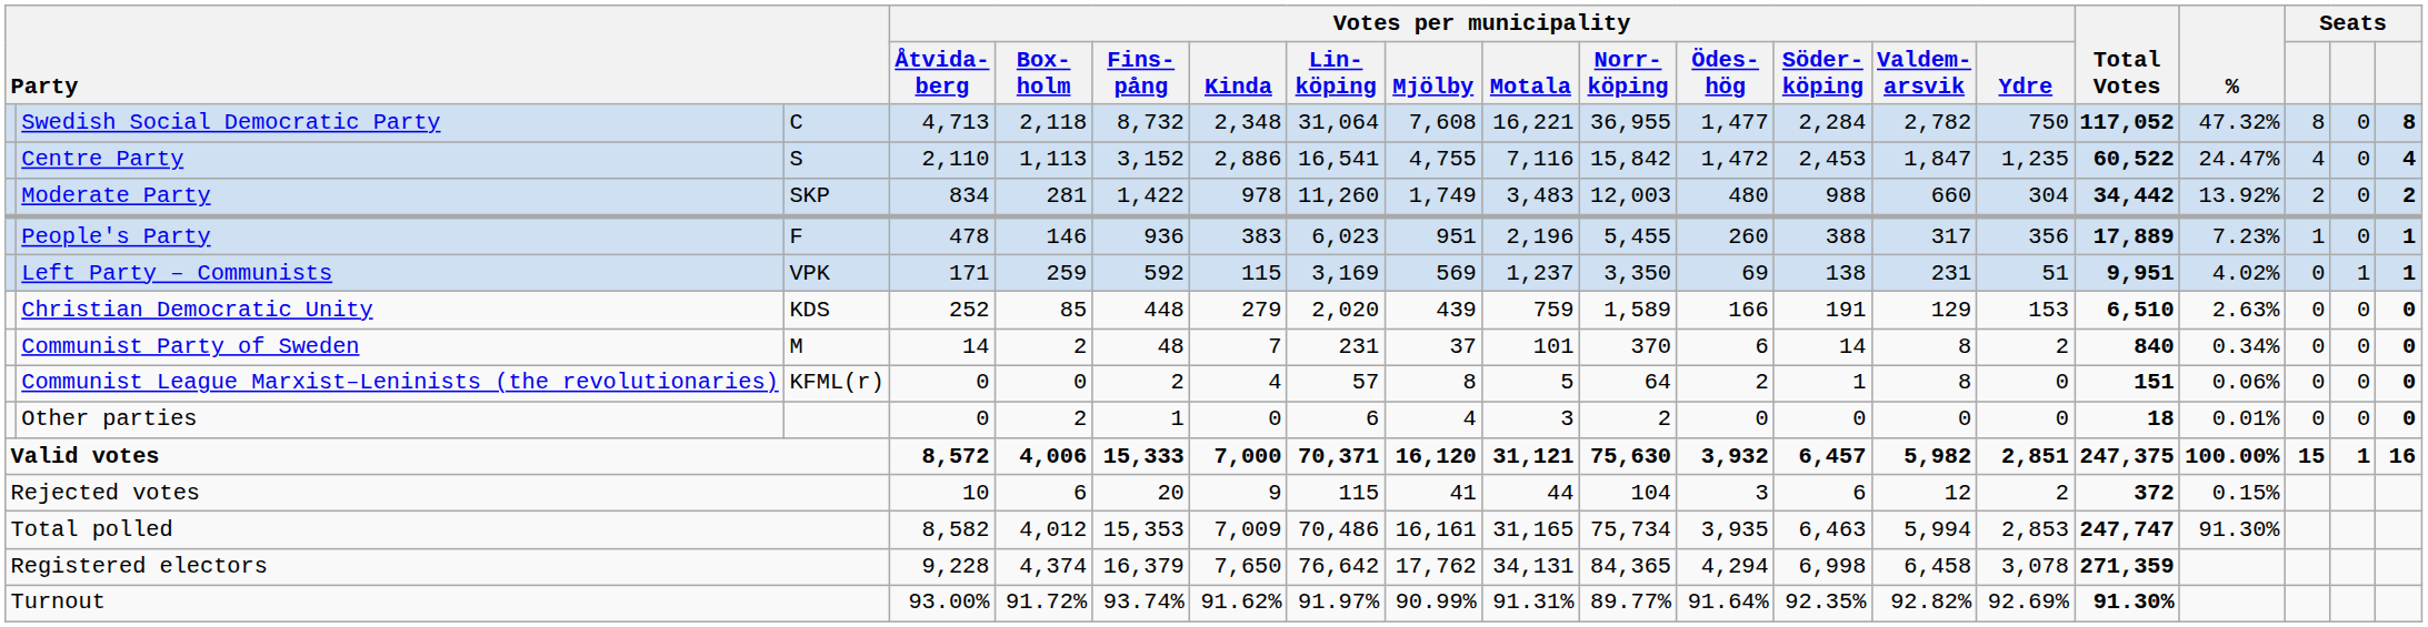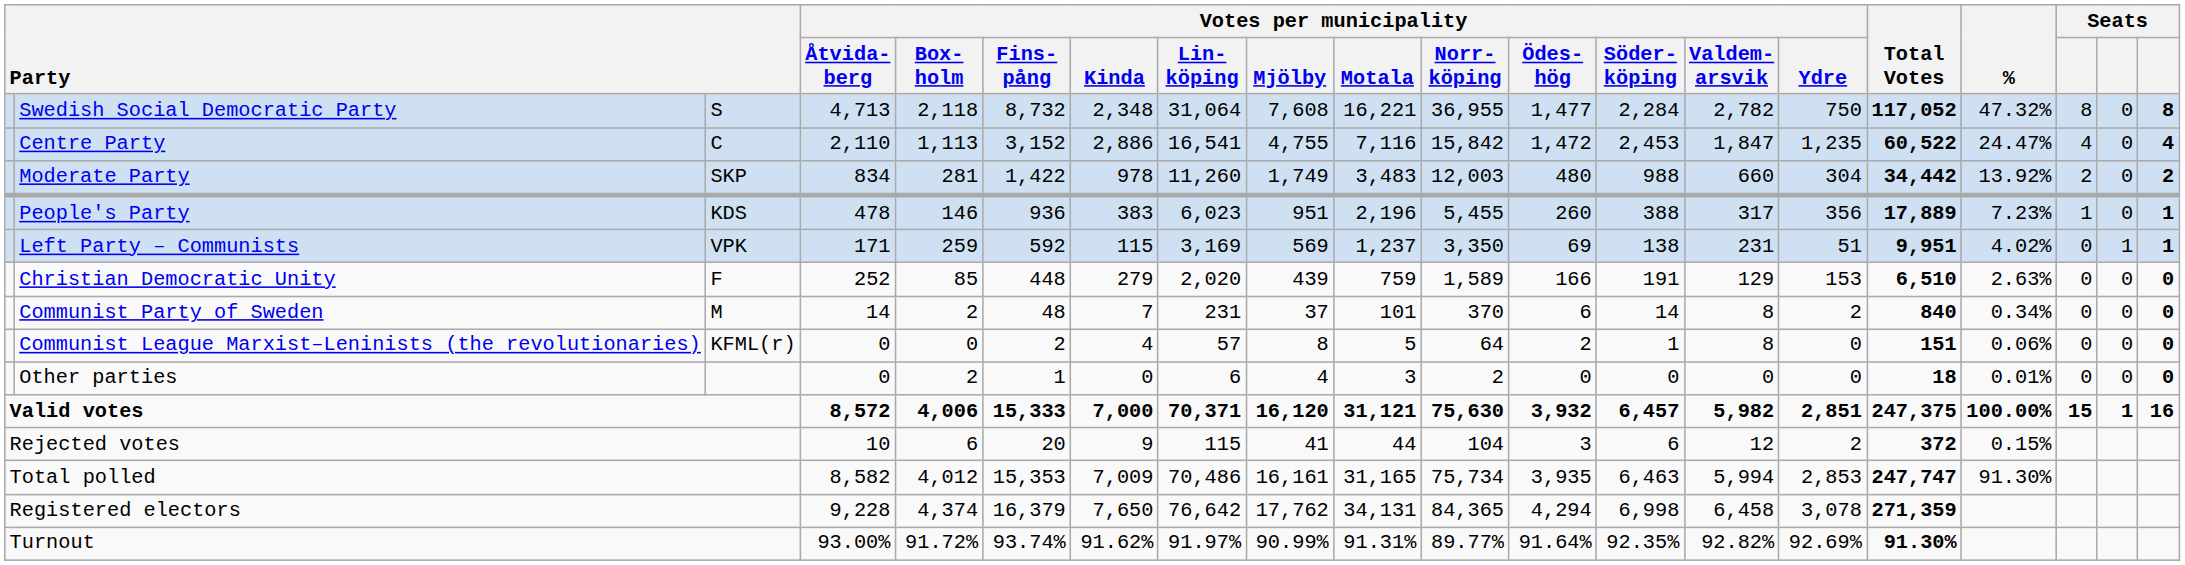Swedish Social Democratic Party | column 3: C -> S
Centre Party | column 3: S -> C
People's Party | column 3: F -> KDS
Christian Democratic Unity | column 3: KDS -> F
